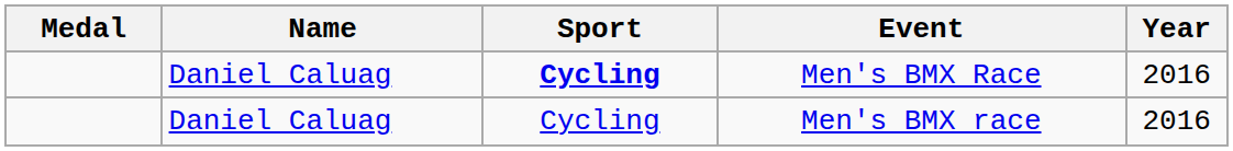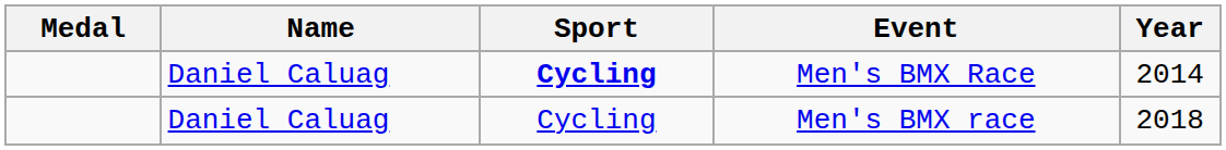Men's BMX Race | Year: 2016 -> 2014
Men's BMX race | Year: 2016 -> 2018
